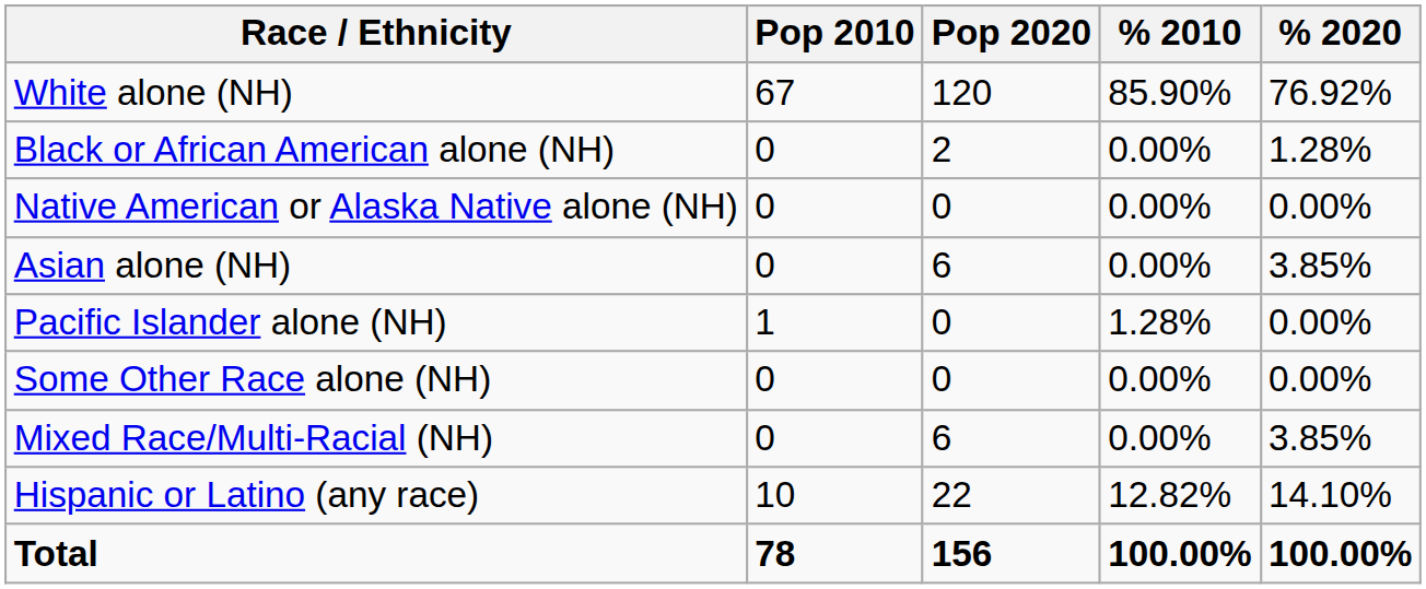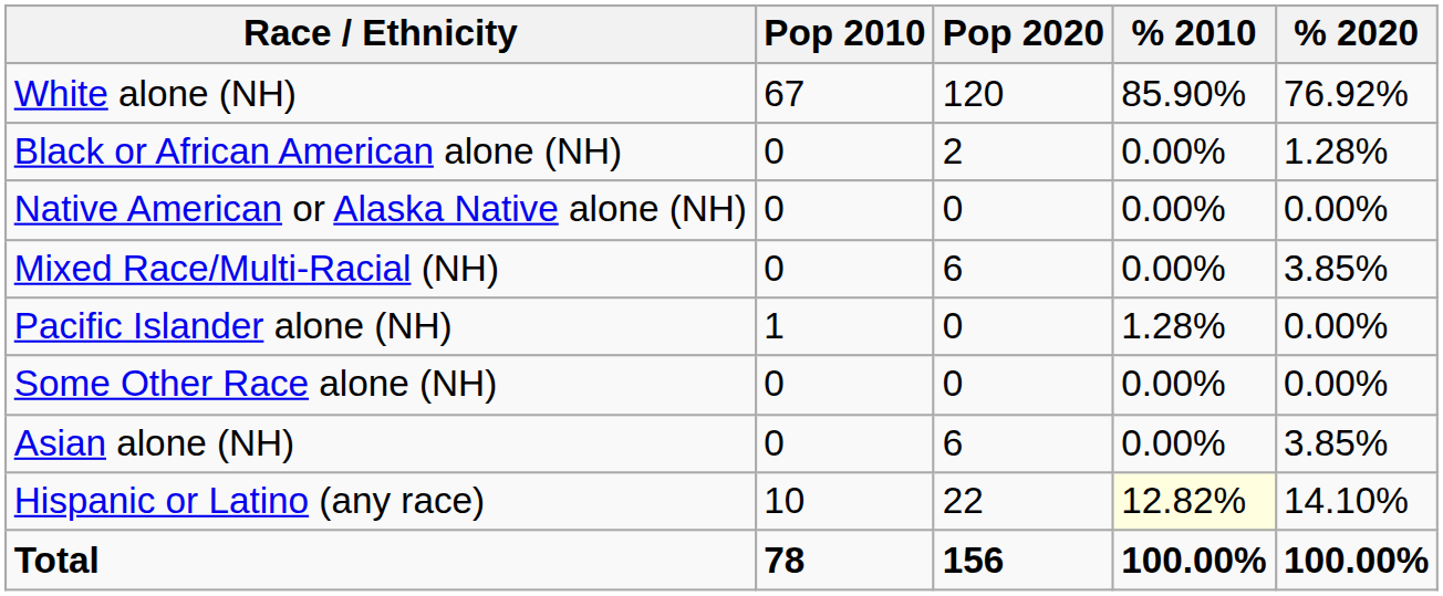rows swapped: Asian alone (NH) <-> Mixed Race/Multi-Racial (NH)
Hispanic or Latino (any race) | % 2010: no background -> lightyellow background
